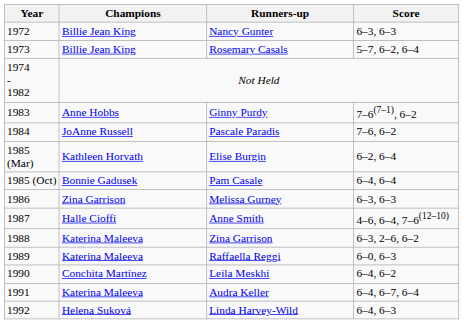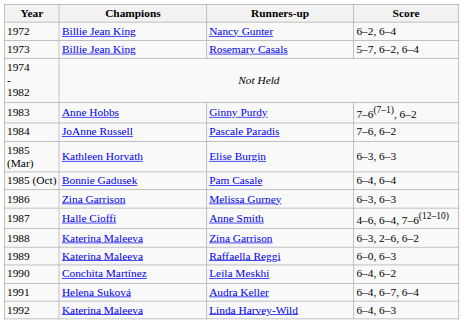Nancy Gunter | Score: 6–3, 6–3 -> 6–2, 6–4
Elise Burgin | Score: 6–2, 6–4 -> 6–3, 6–3
Audra Keller | Champions: Katerina Maleeva -> Helena Suková
Linda Harvey-Wild | Champions: Helena Suková -> Katerina Maleeva
